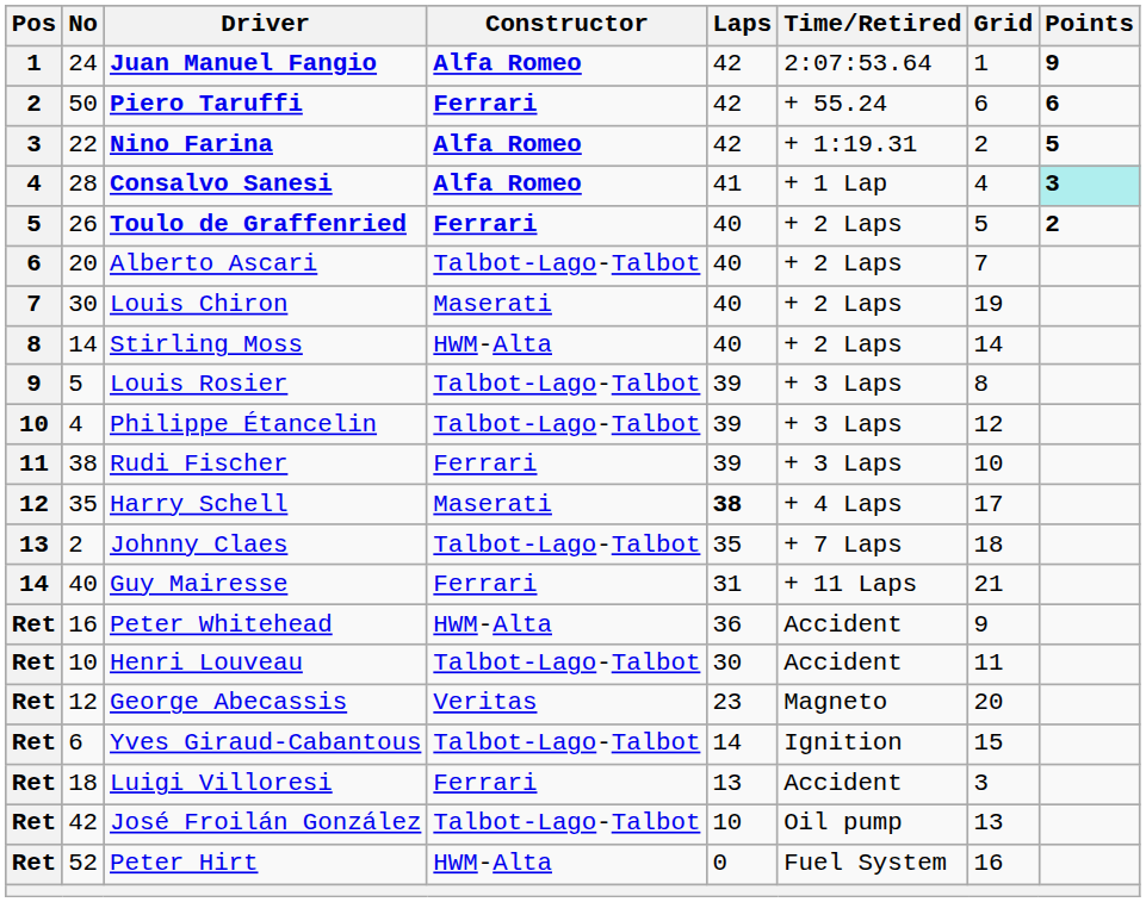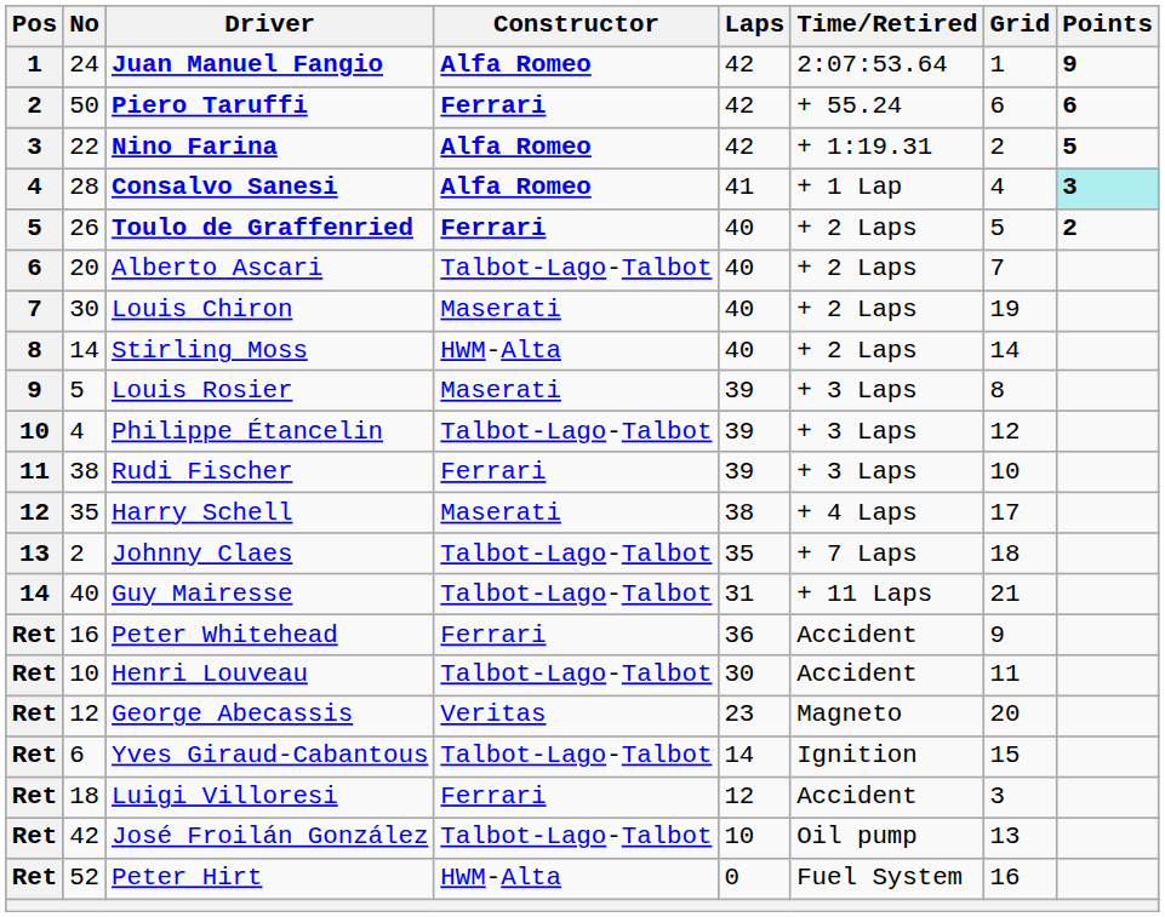Louis Rosier | Constructor: Talbot-Lago-Talbot -> Maserati
Harry Schell | Laps: bold -> normal
Guy Mairesse | Constructor: Ferrari -> Talbot-Lago-Talbot
Peter Whitehead | Constructor: HWM-Alta -> Ferrari
Luigi Villoresi | Laps: 13 -> 12
